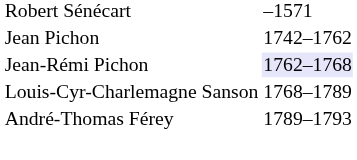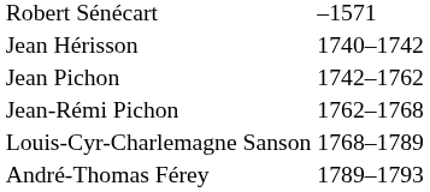+ row: Jean Hérisson | 1740–1742
Jean-Rémi Pichon | column 2: lavender background -> no background
